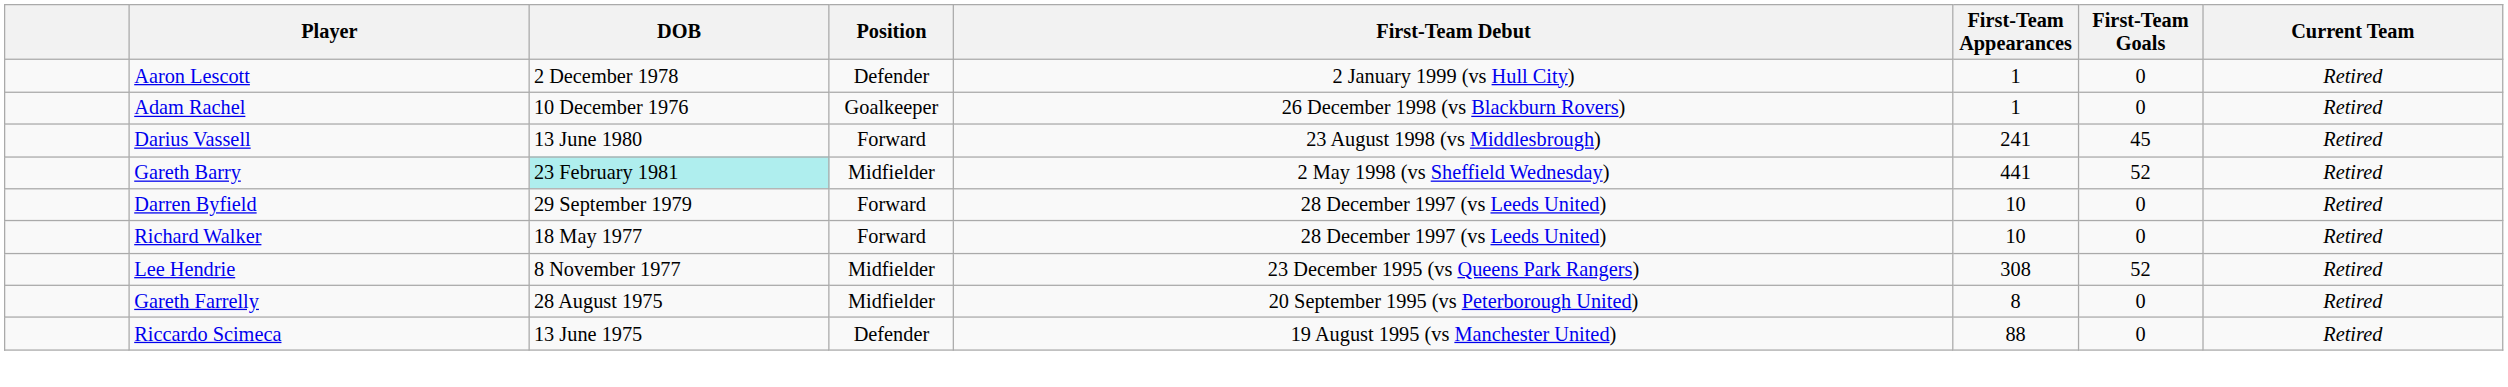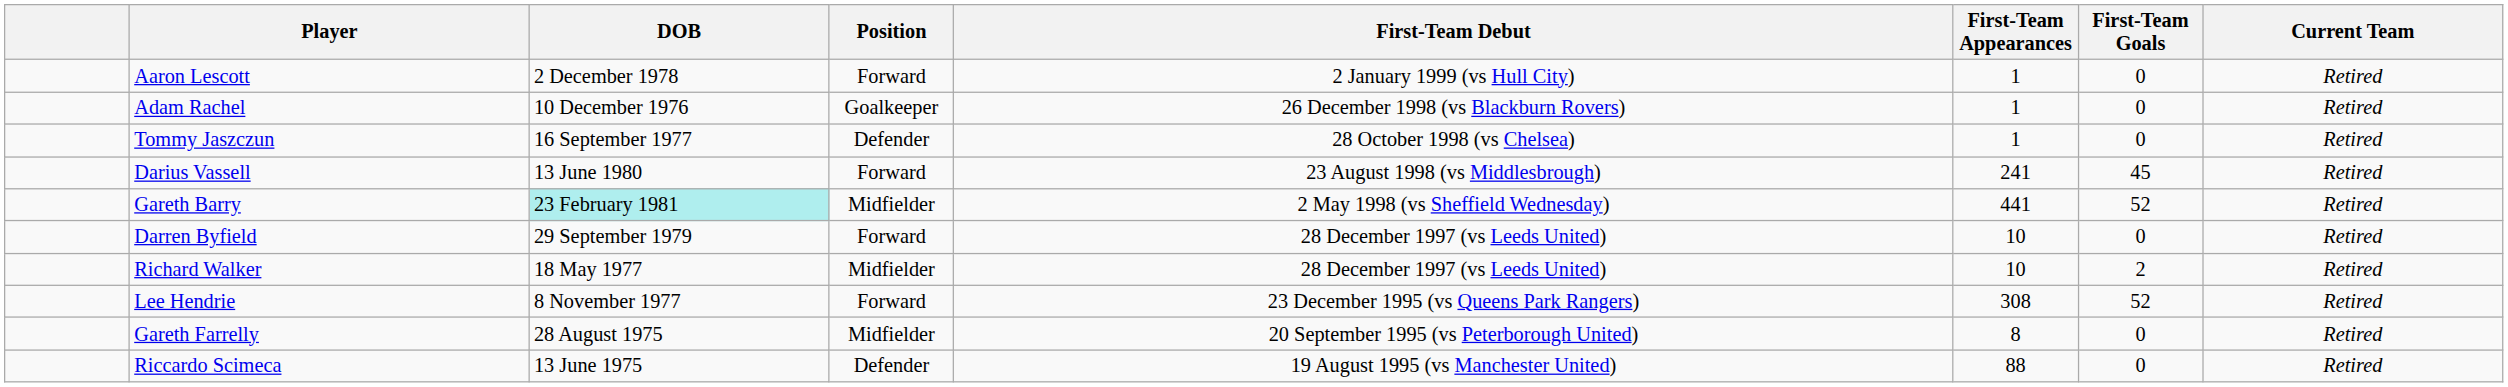Aaron Lescott | Position: Defender -> Forward
+ row: Tommy Jaszczun | 16 September 1977 | Defender | 28 October 1998 (vs Chelsea) | 1 | 0 | Retired
Richard Walker | Position: Forward -> Midfielder
Richard Walker | First-Team Goals: 0 -> 2
Lee Hendrie | Position: Midfielder -> Forward
